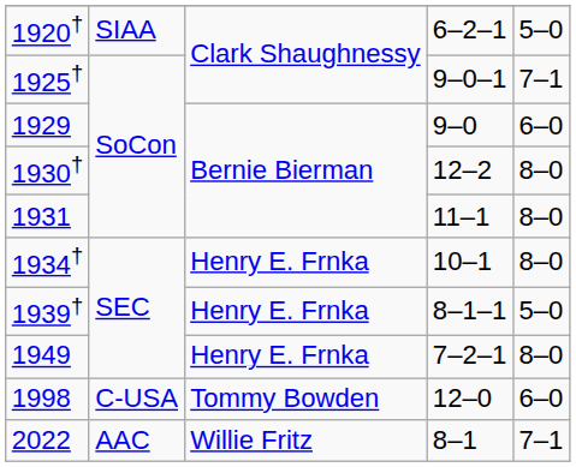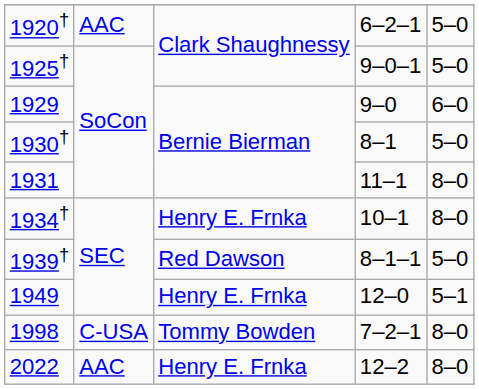1920† | column 2: SIAA -> AAC
1925† | column 5: 7–1 -> 5–0
1930† | column 4: 12–2 -> 8–1
1930† | column 5: 8–0 -> 5–0
1939† | column 3: Henry E. Frnka -> Red Dawson
1949 | column 4: 7–2–1 -> 12–0
1949 | column 5: 8–0 -> 5–1
1998 | column 4: 12–0 -> 7–2–1
1998 | column 5: 6–0 -> 8–0
2022 | column 3: Willie Fritz -> Henry E. Frnka
2022 | column 4: 8–1 -> 12–2
2022 | column 5: 7–1 -> 8–0
